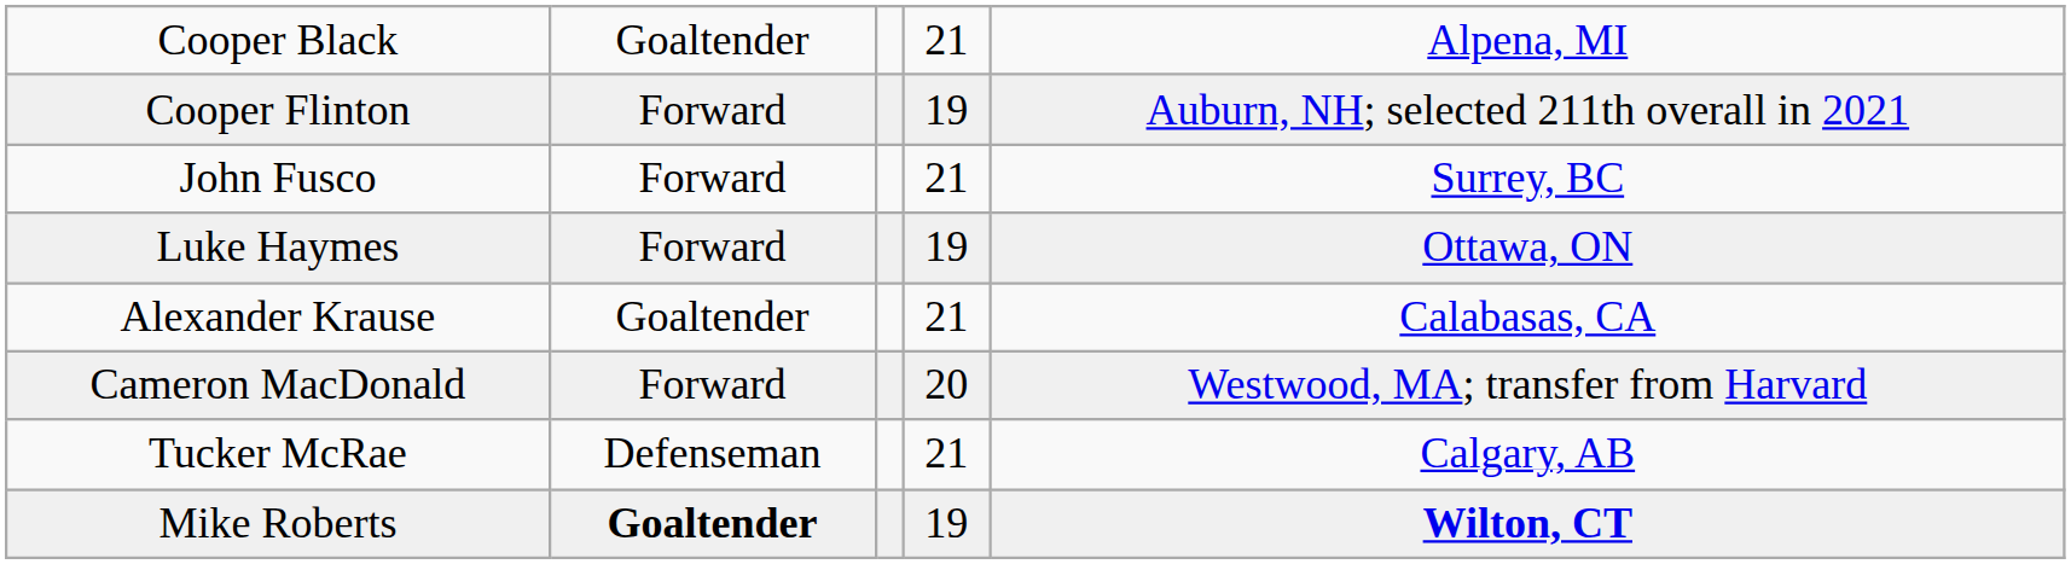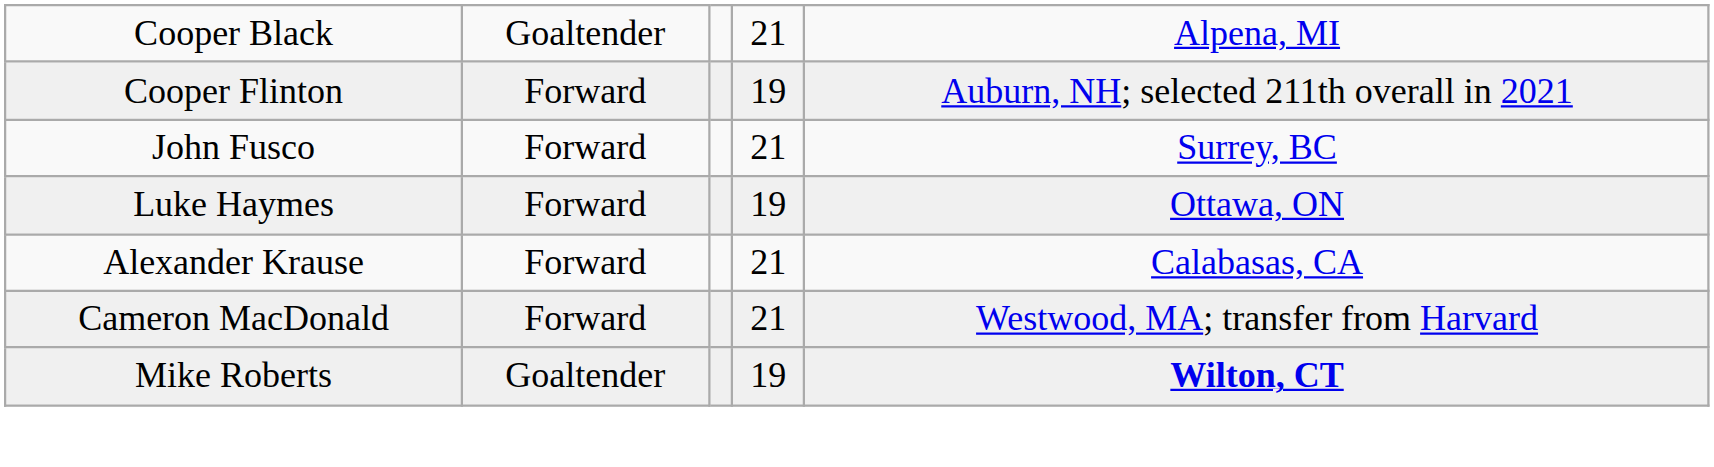Alexander Krause | column 2: Goaltender -> Forward
Cameron MacDonald | column 4: 20 -> 21
- row: Tucker McRae | Defenseman | 21 | Calgary, AB
Mike Roberts | column 2: bold -> normal
